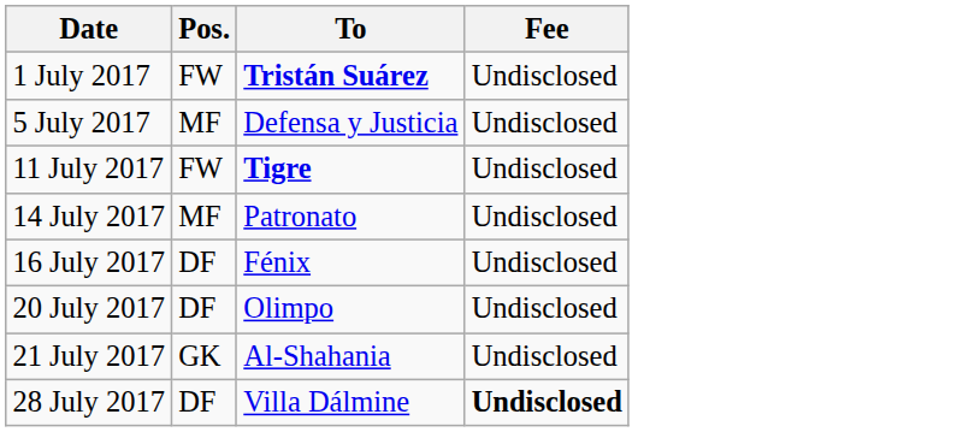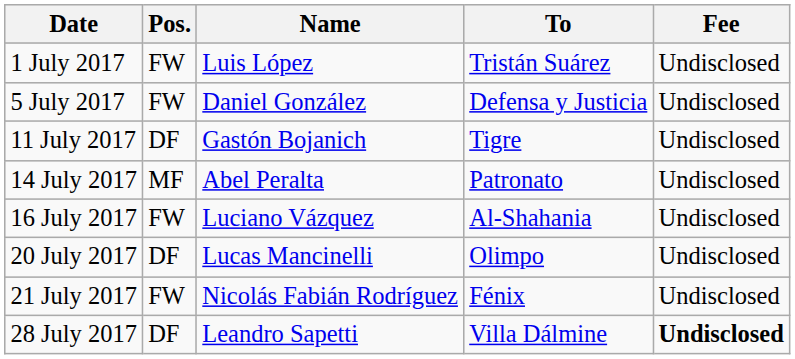+ column: Name | Luis López | Daniel González | Gastón Bojanich | Abel Peralta | Luciano Vázquez | Lucas Mancinelli | Nicolás Fabián Rodríguez | Leandro Sapetti
1 July 2017 | To: bold -> normal
5 July 2017 | Pos.: MF -> FW
11 July 2017 | Pos.: FW -> DF
11 July 2017 | To: bold -> normal
16 July 2017 | Pos.: DF -> FW
16 July 2017 | To: Fénix -> Al-Shahania
21 July 2017 | Pos.: GK -> FW
21 July 2017 | To: Al-Shahania -> Fénix
